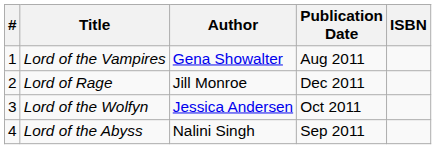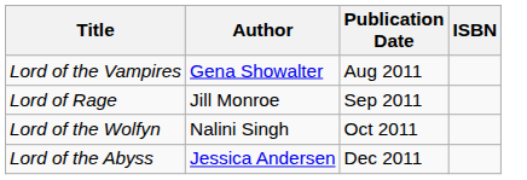- column: # | 1 | 2 | 3 | 4
Lord of Rage | Publication Date: Dec 2011 -> Sep 2011
Lord of the Wolfyn | Author: Jessica Andersen -> Nalini Singh
Lord of the Abyss | Author: Nalini Singh -> Jessica Andersen
Lord of the Abyss | Publication Date: Sep 2011 -> Dec 2011
